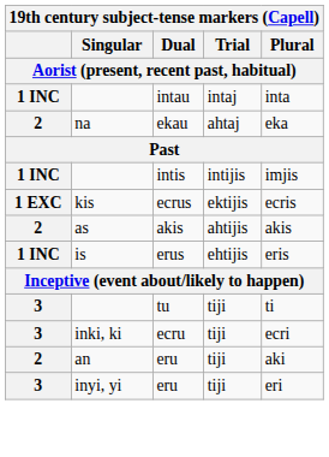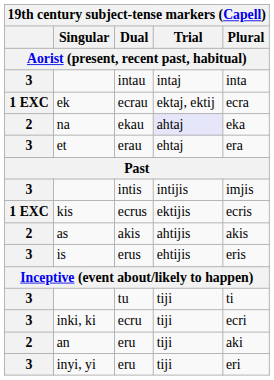intau | column 1: 1 INC -> 3
+ row: 1 EXC | ek | ecrau | ektaj, ektij | ecra
ekau | Trial: no background -> lavender background
+ row: 3 | et | erau | ehtaj | era
intis | column 1: 1 INC -> 3
erus | column 1: 1 INC -> 3
